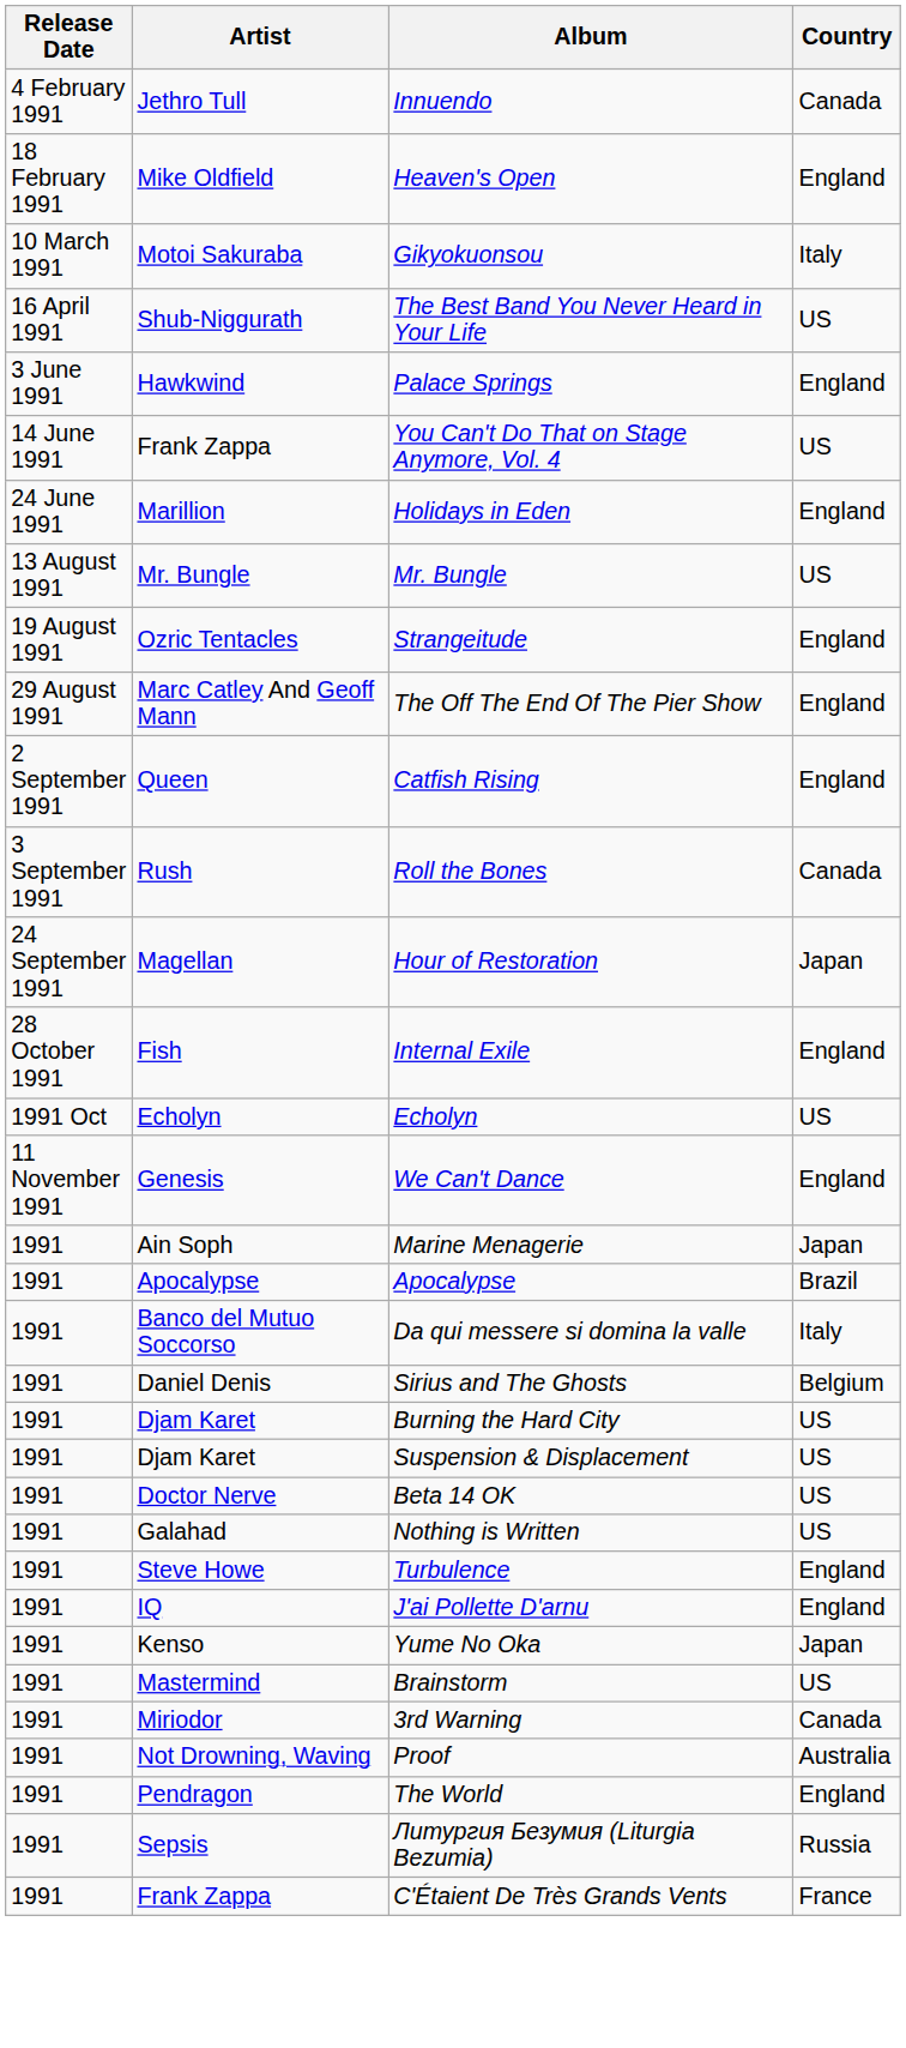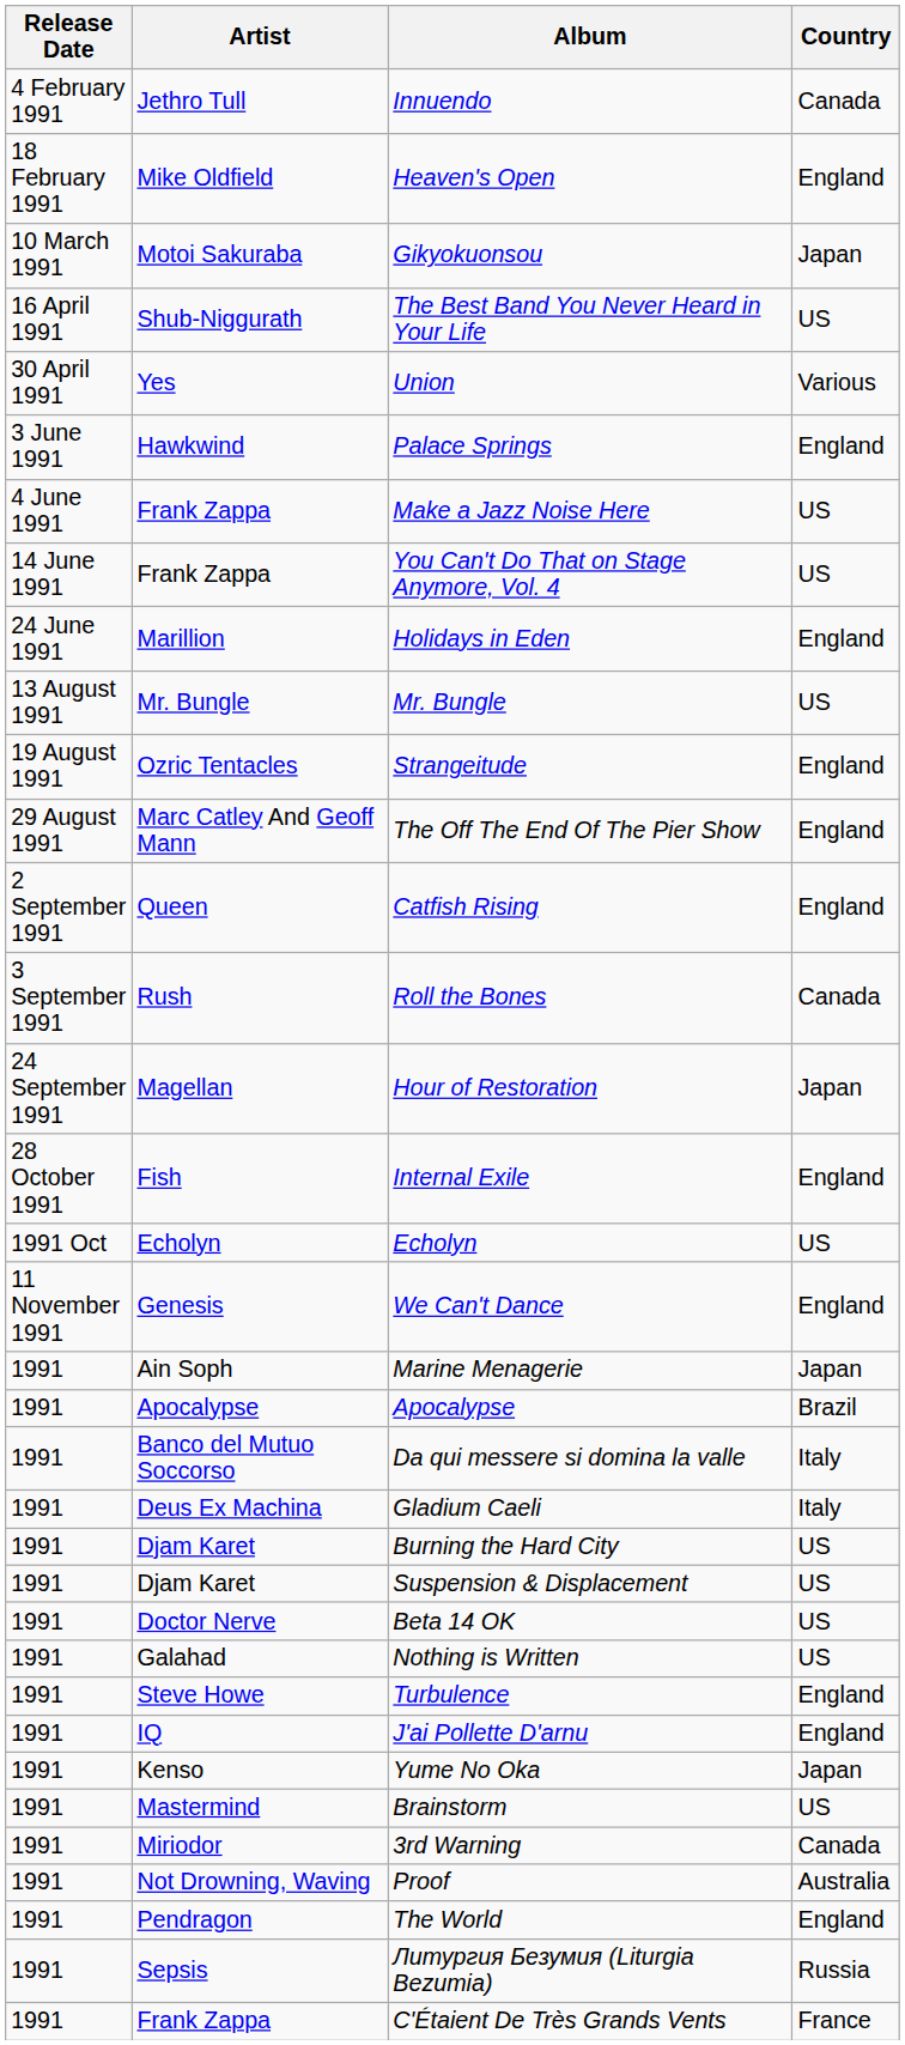Gikyokuonsou | Country: Italy -> Japan
+ row: 30 April 1991 | Yes | Union | Various
+ row: 4 June 1991 | Frank Zappa | Make a Jazz Noise Here | US
- row: 1991 | Daniel Denis | Sirius and The Ghosts | Belgium
+ row: 1991 | Deus Ex Machina | Gladium Caeli | Italy
